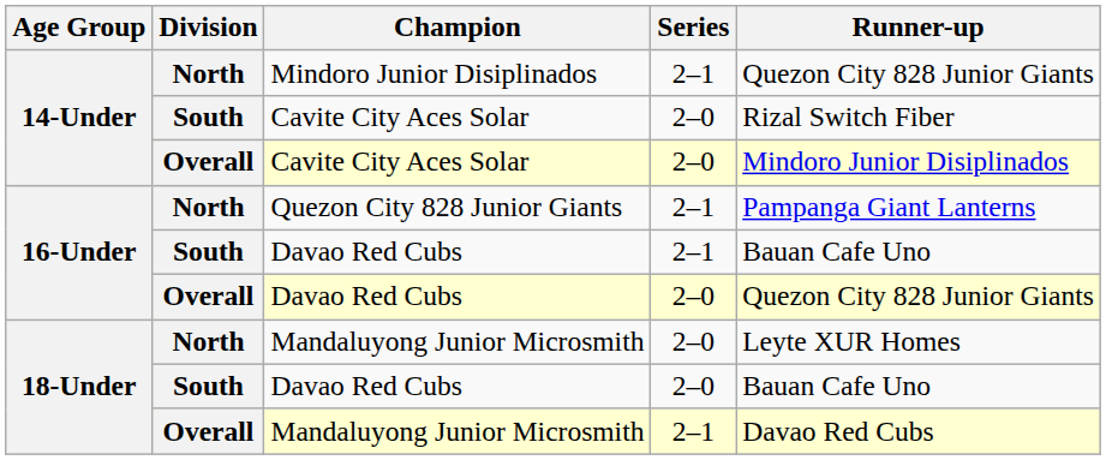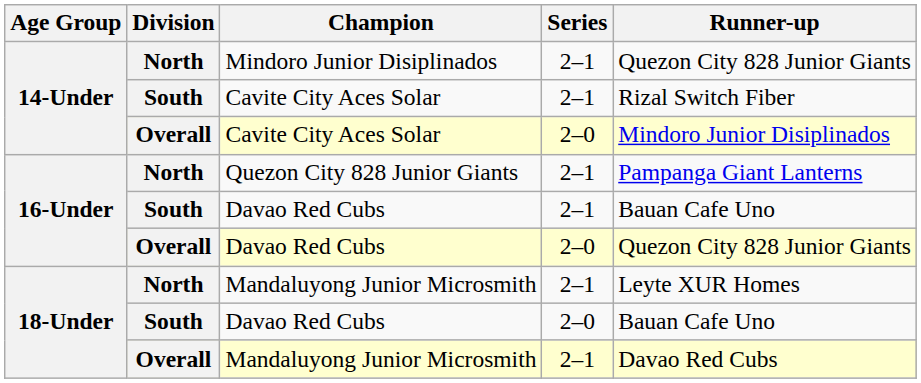South / Cavite City Aces Solar | Series: 2–0 -> 2–1
North / Mandaluyong Junior Microsmith | Series: 2–0 -> 2–1
